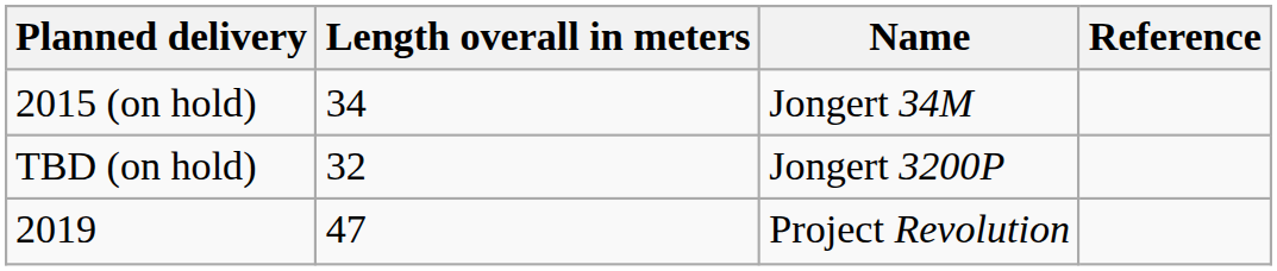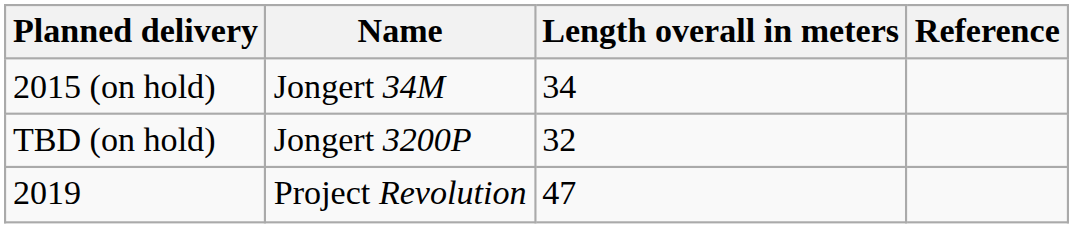columns swapped: Length overall in meters <-> Name
